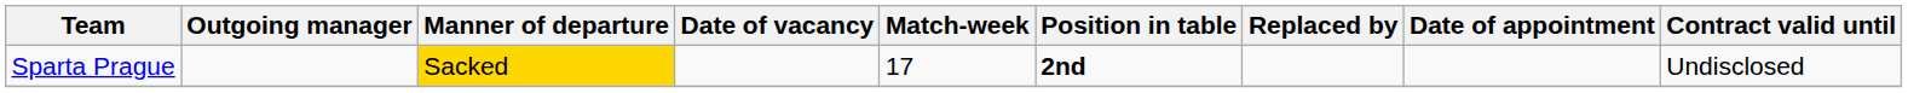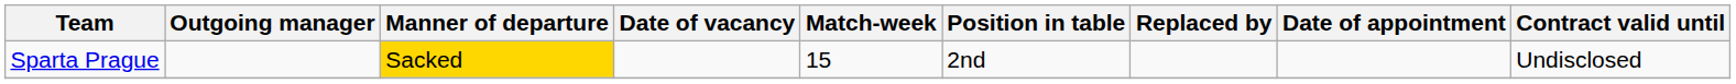Sparta Prague | Match-week: 17 -> 15
Sparta Prague | Position in table: bold -> normal
